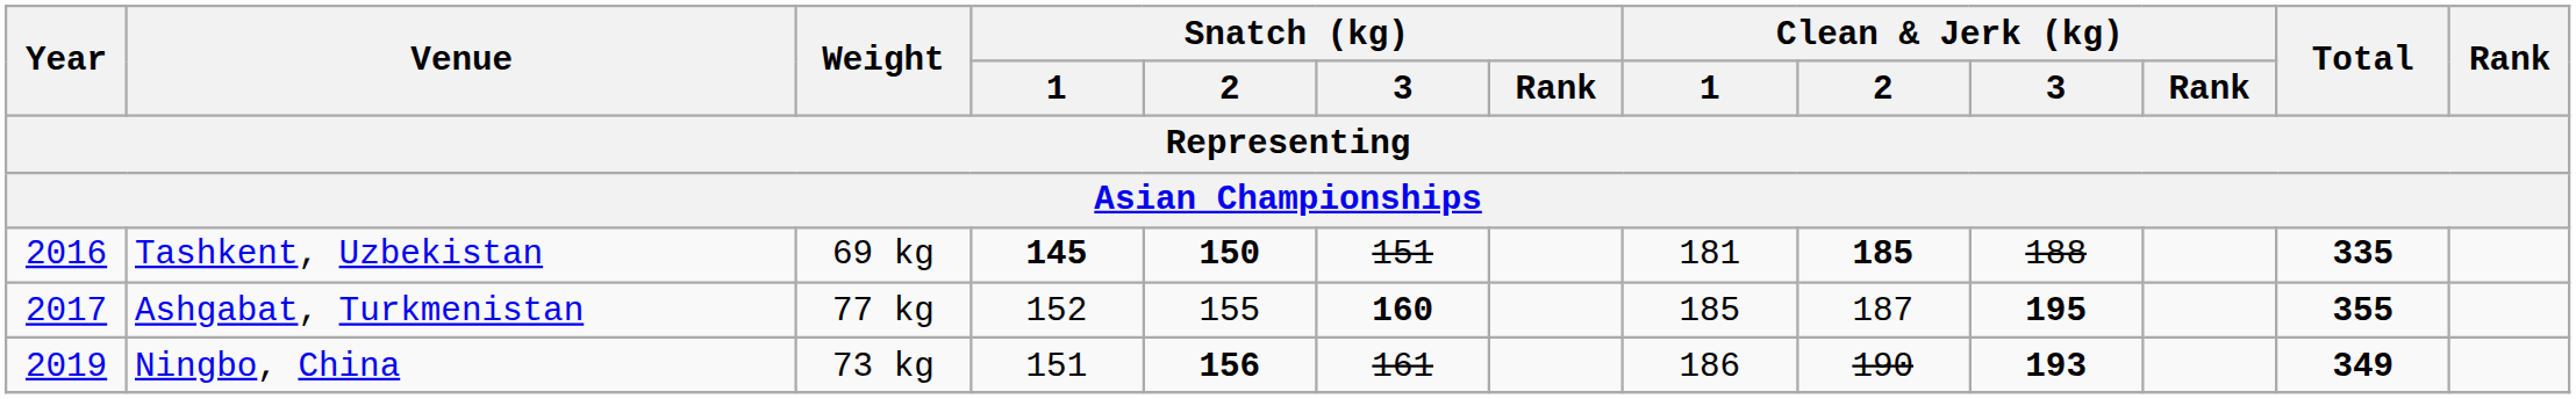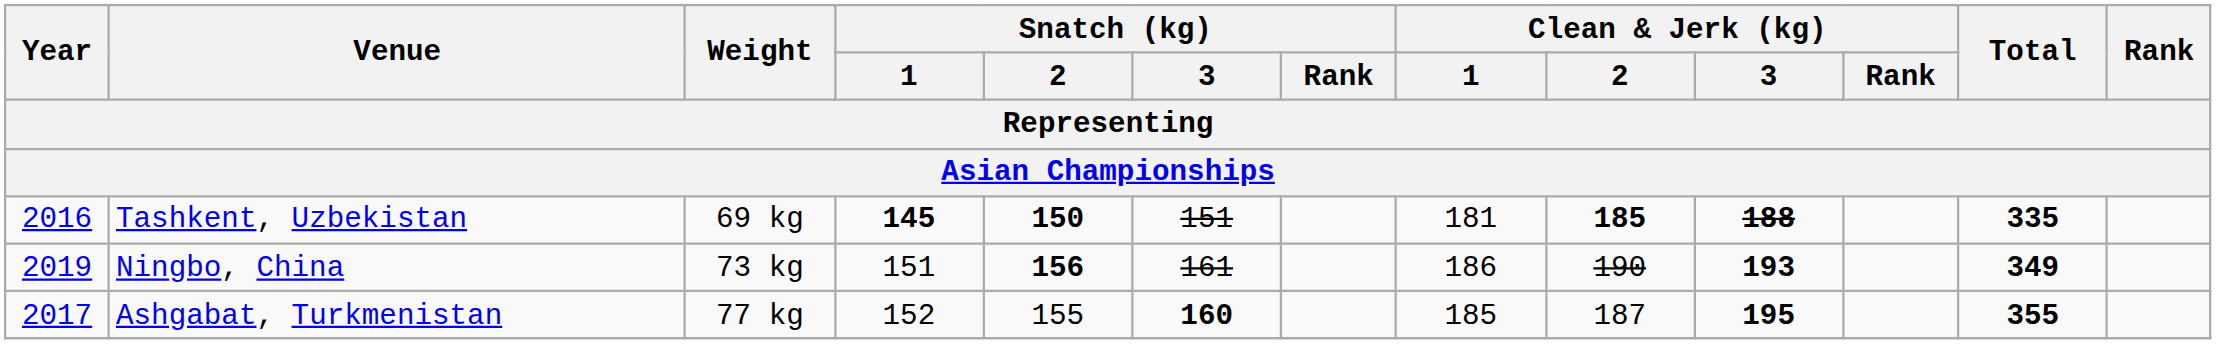Tashkent, Uzbekistan | Clean & Jerk (kg) / 3: normal -> bold
rows swapped: Ashgabat, Turkmenistan <-> Ningbo, China
